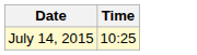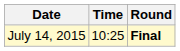+ column: Round | Final
